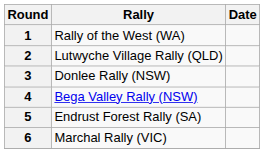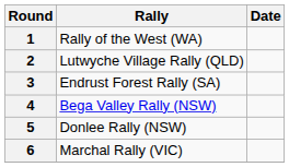3 | Rally: Donlee Rally (NSW) -> Endrust Forest Rally (SA)
5 | Rally: Endrust Forest Rally (SA) -> Donlee Rally (NSW)
